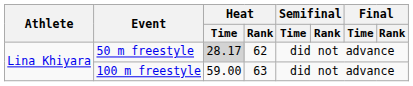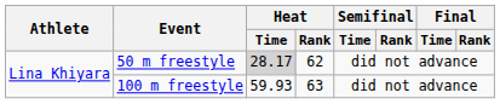100 m freestyle | Heat / Time: 59.00 -> 59.93
